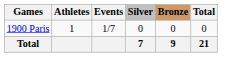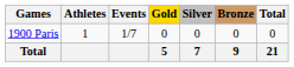+ column: Gold | 0 | 5
